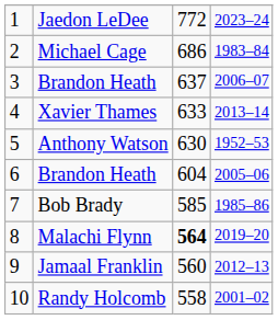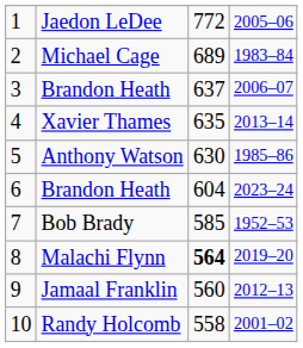Jaedon LeDee | column 4: 2023–24 -> 2005–06
Michael Cage | column 3: 686 -> 689
Xavier Thames | column 3: 633 -> 635
Anthony Watson | column 4: 1952–53 -> 1985–86
6 / Brandon Heath | column 4: 2005–06 -> 2023–24
Bob Brady | column 4: 1985–86 -> 1952–53
